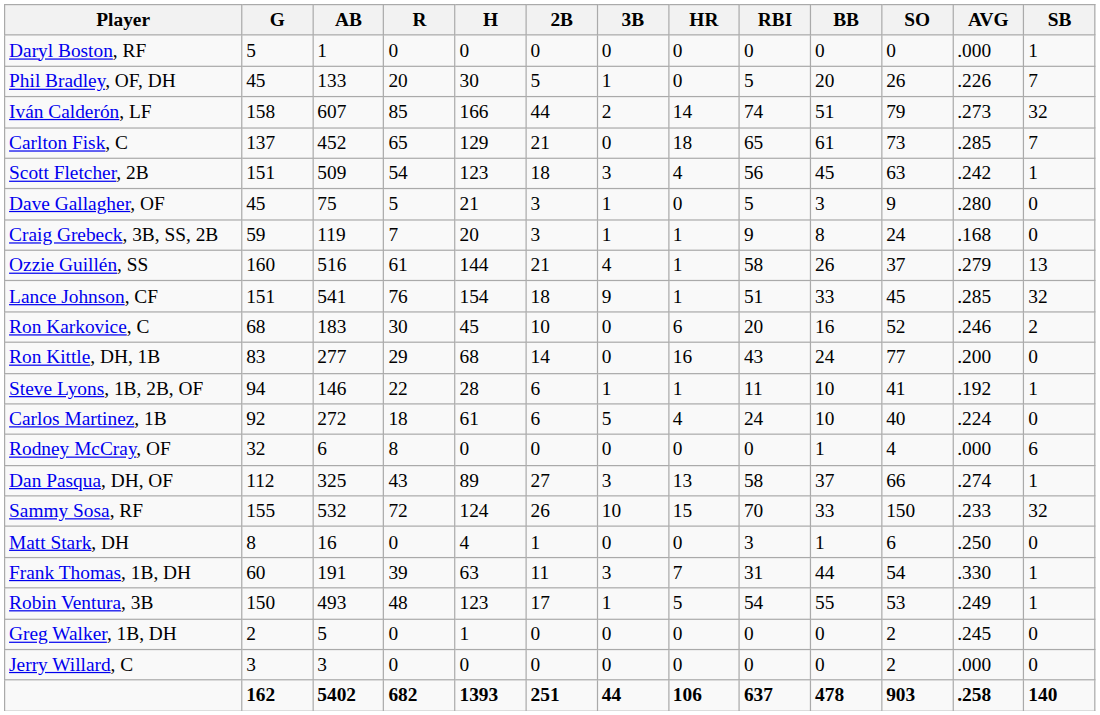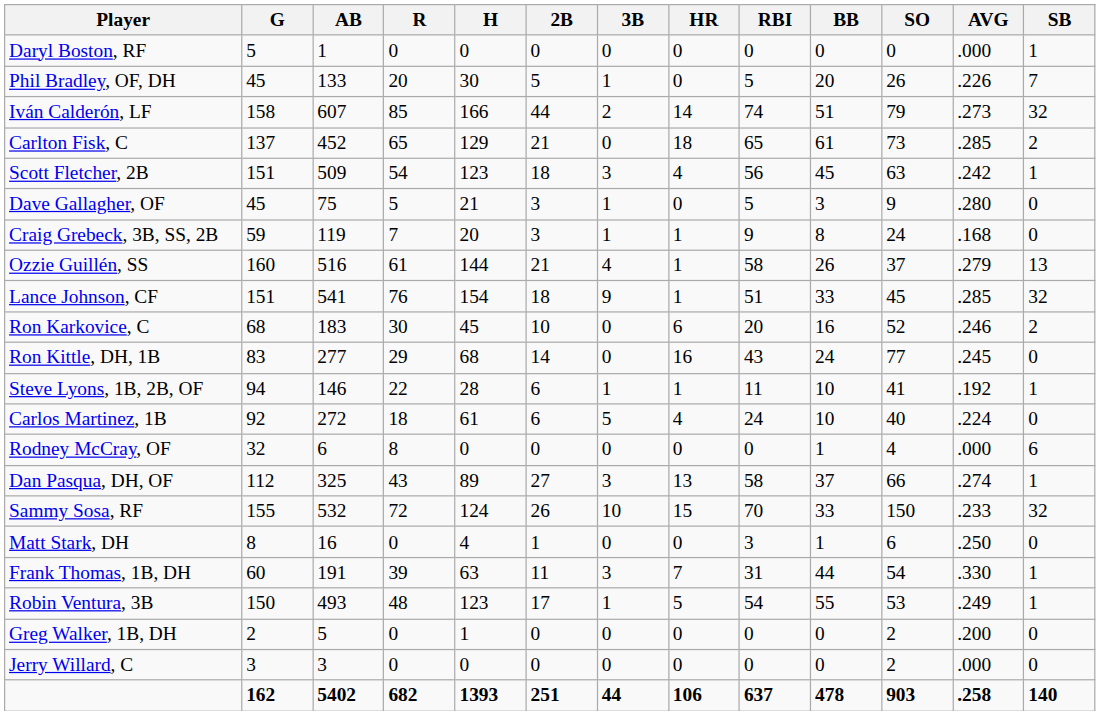Carlton Fisk, C | SB: 7 -> 2
Ron Kittle, DH, 1B | AVG: .200 -> .245
Greg Walker, 1B, DH | AVG: .245 -> .200
